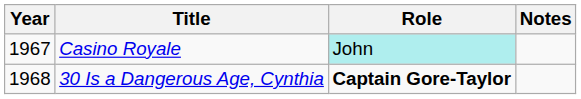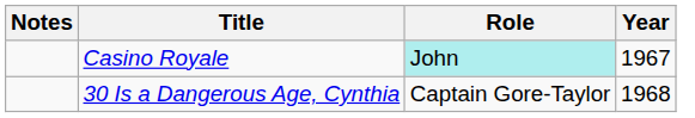columns swapped: Year <-> Notes
30 Is a Dangerous Age, Cynthia | Role: bold -> normal
